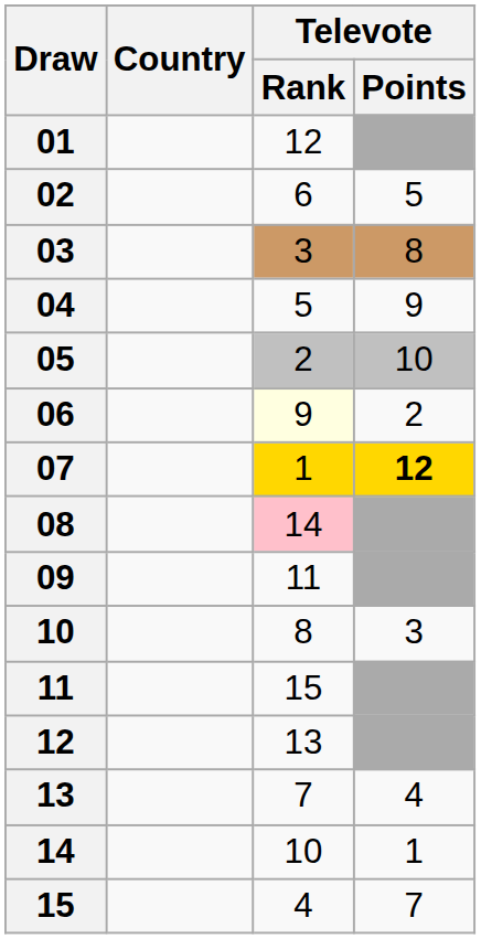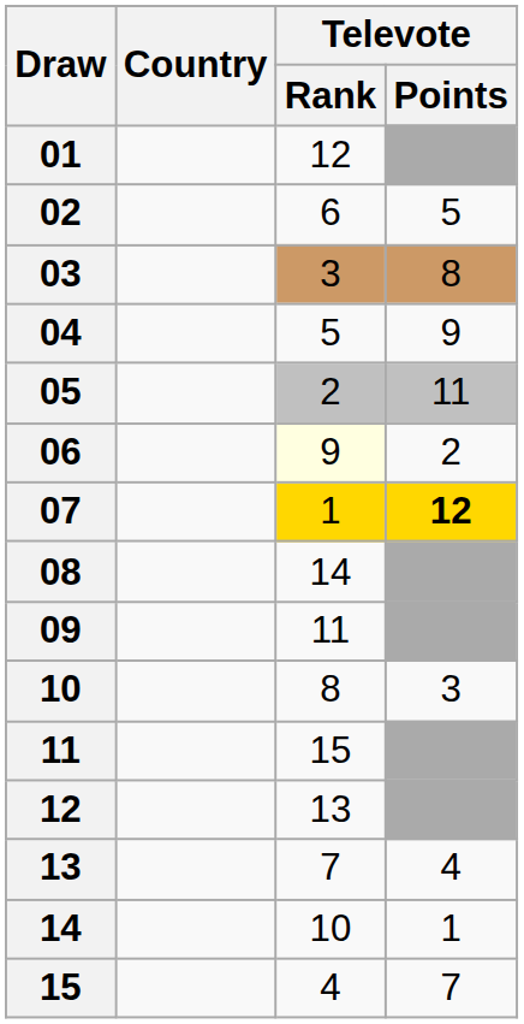05 | Televote / Points: 10 -> 11
08 | Televote / Rank: pink background -> no background
